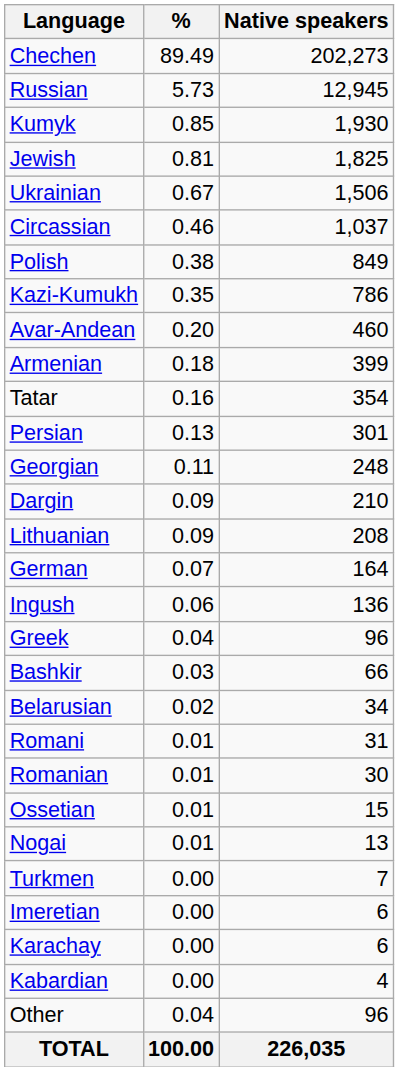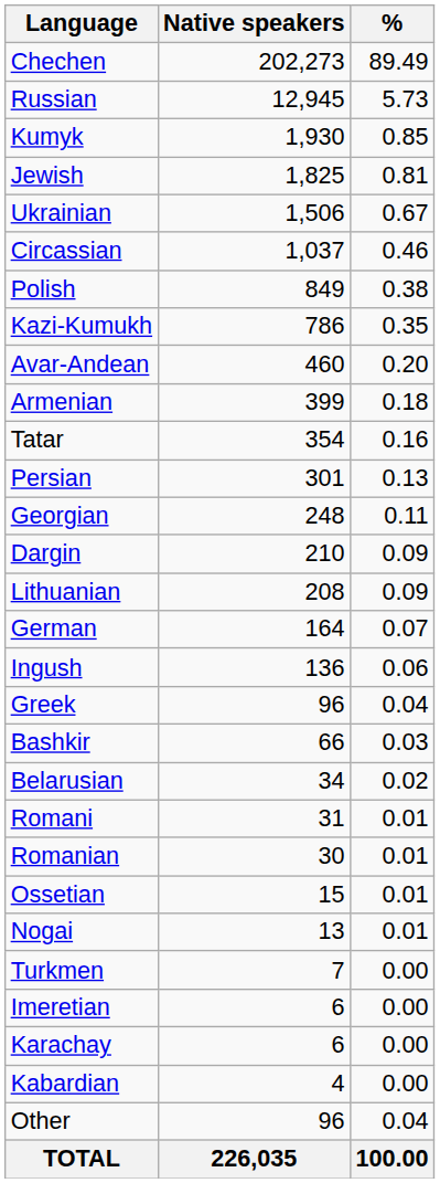columns swapped: Native speakers <-> %
